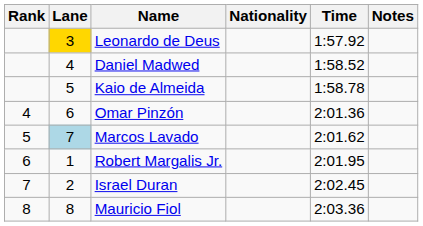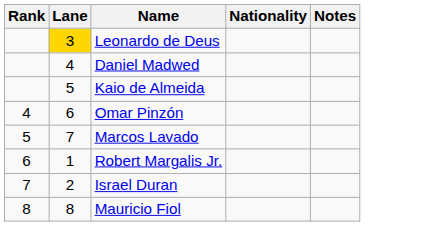- column: Time | 1:57.92 | 1:58.52 | 1:58.78 | 2:01.36 | 2:01.62 | 2:01.95 | 2:02.45 | 2:03.36
Marcos Lavado | Lane: lightblue background -> no background
